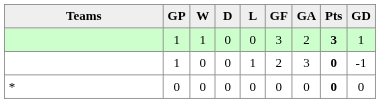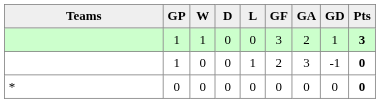columns swapped: GD <-> Pts
